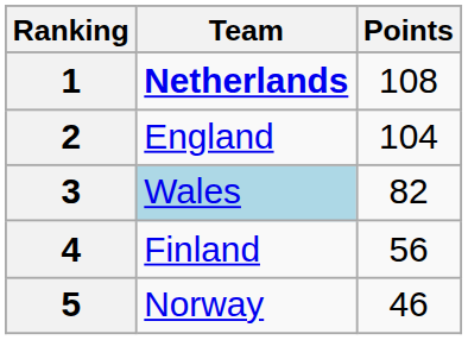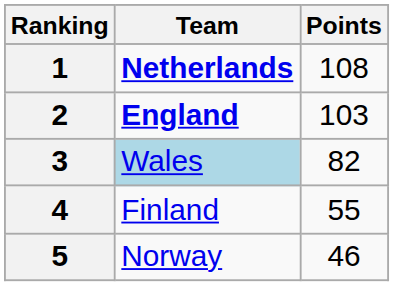2 | Team: normal -> bold
2 | Points: 104 -> 103
4 | Points: 56 -> 55
